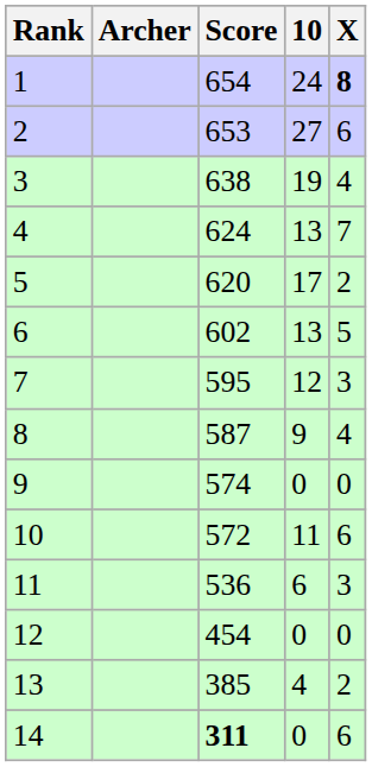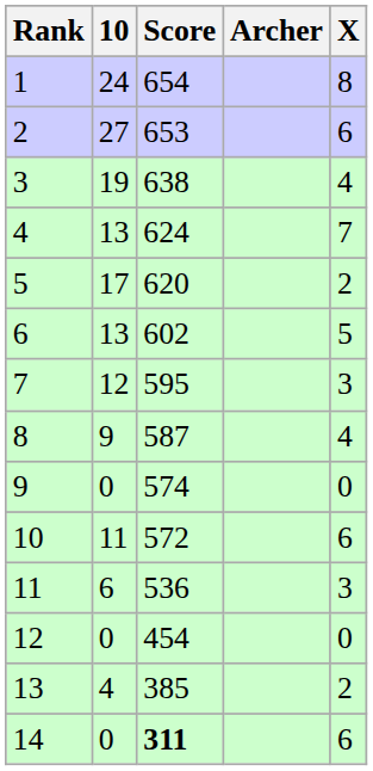columns swapped: Archer <-> 10
1 | X: bold -> normal
